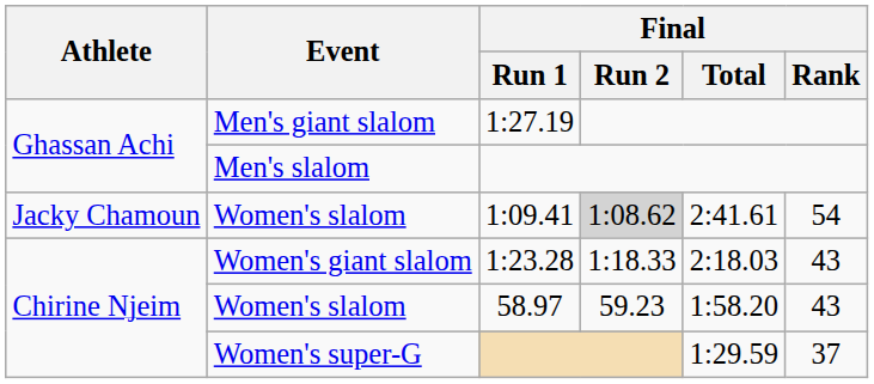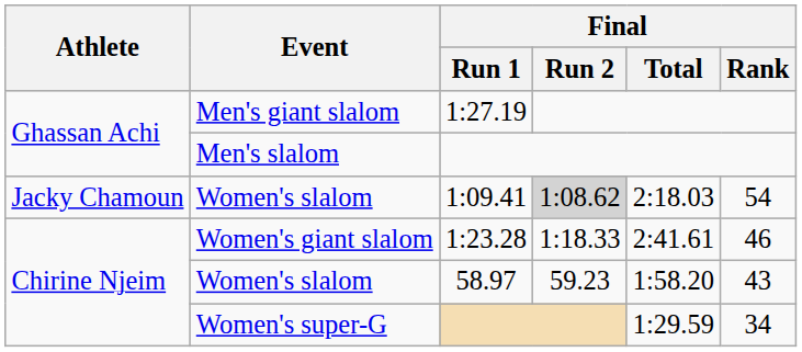Women's slalom / 1:09.41 | Final / Total: 2:41.61 -> 2:18.03
Women's giant slalom | Final / Total: 2:18.03 -> 2:41.61
Women's giant slalom | Final / Rank: 43 -> 46
Women's super-G | Final / Rank: 37 -> 34
